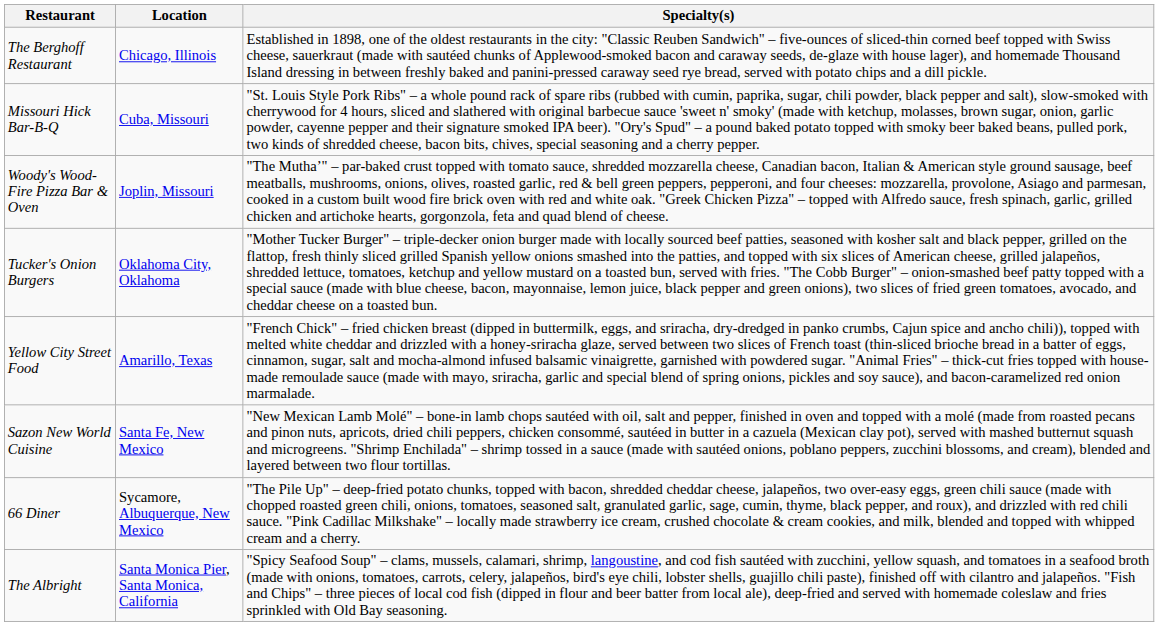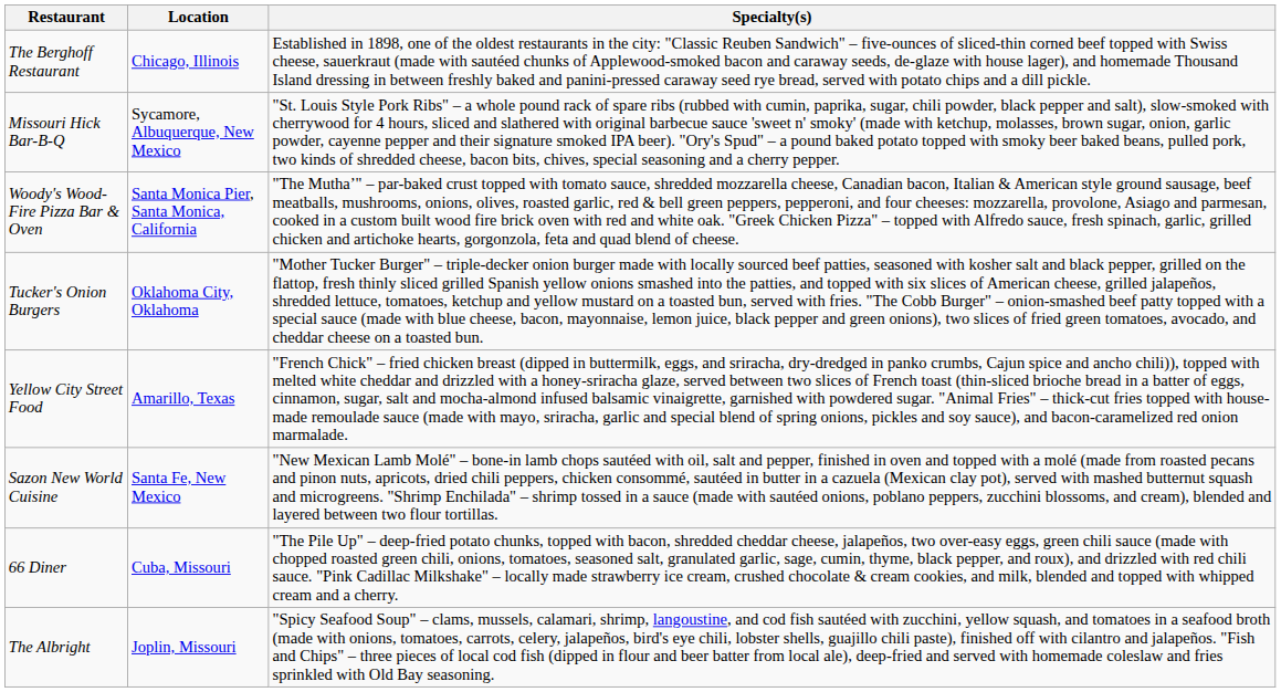Missouri Hick Bar-B-Q | Location: Cuba, Missouri -> Sycamore, Albuquerque, New Mexico
Woody's Wood-Fire Pizza Bar & Oven | Location: Joplin, Missouri -> Santa Monica Pier, Santa Monica, California
66 Diner | Location: Sycamore, Albuquerque, New Mexico -> Cuba, Missouri
The Albright | Location: Santa Monica Pier, Santa Monica, California -> Joplin, Missouri
